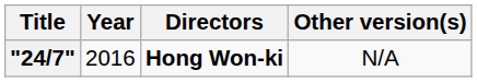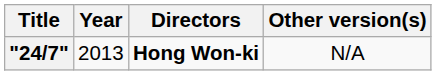"24/7" | Year: 2016 -> 2013
